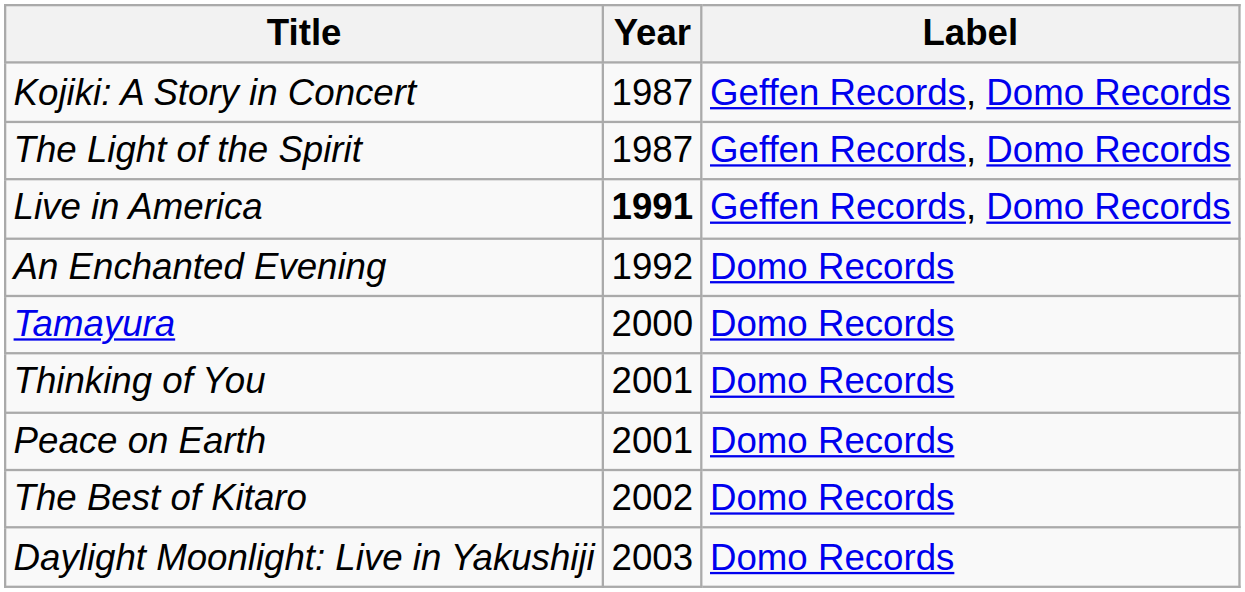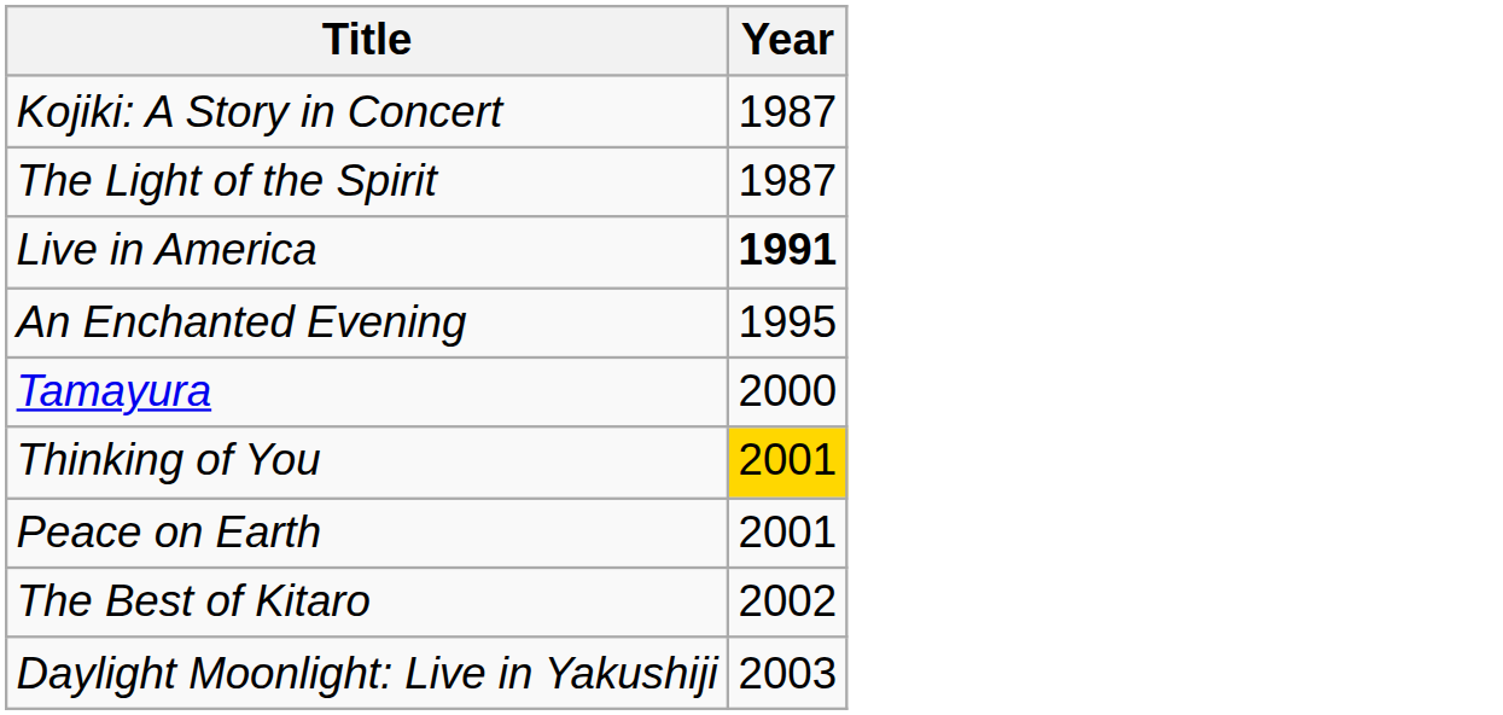- column: Label | Geffen Records, Domo Records | Geffen Records, Domo Records | Geffen Records, Domo Records | Domo Records | Domo Records | Domo Records | Domo Records | Domo Records | Domo Records
An Enchanted Evening | Year: 1992 -> 1995
Thinking of You | Year: no background -> gold background
